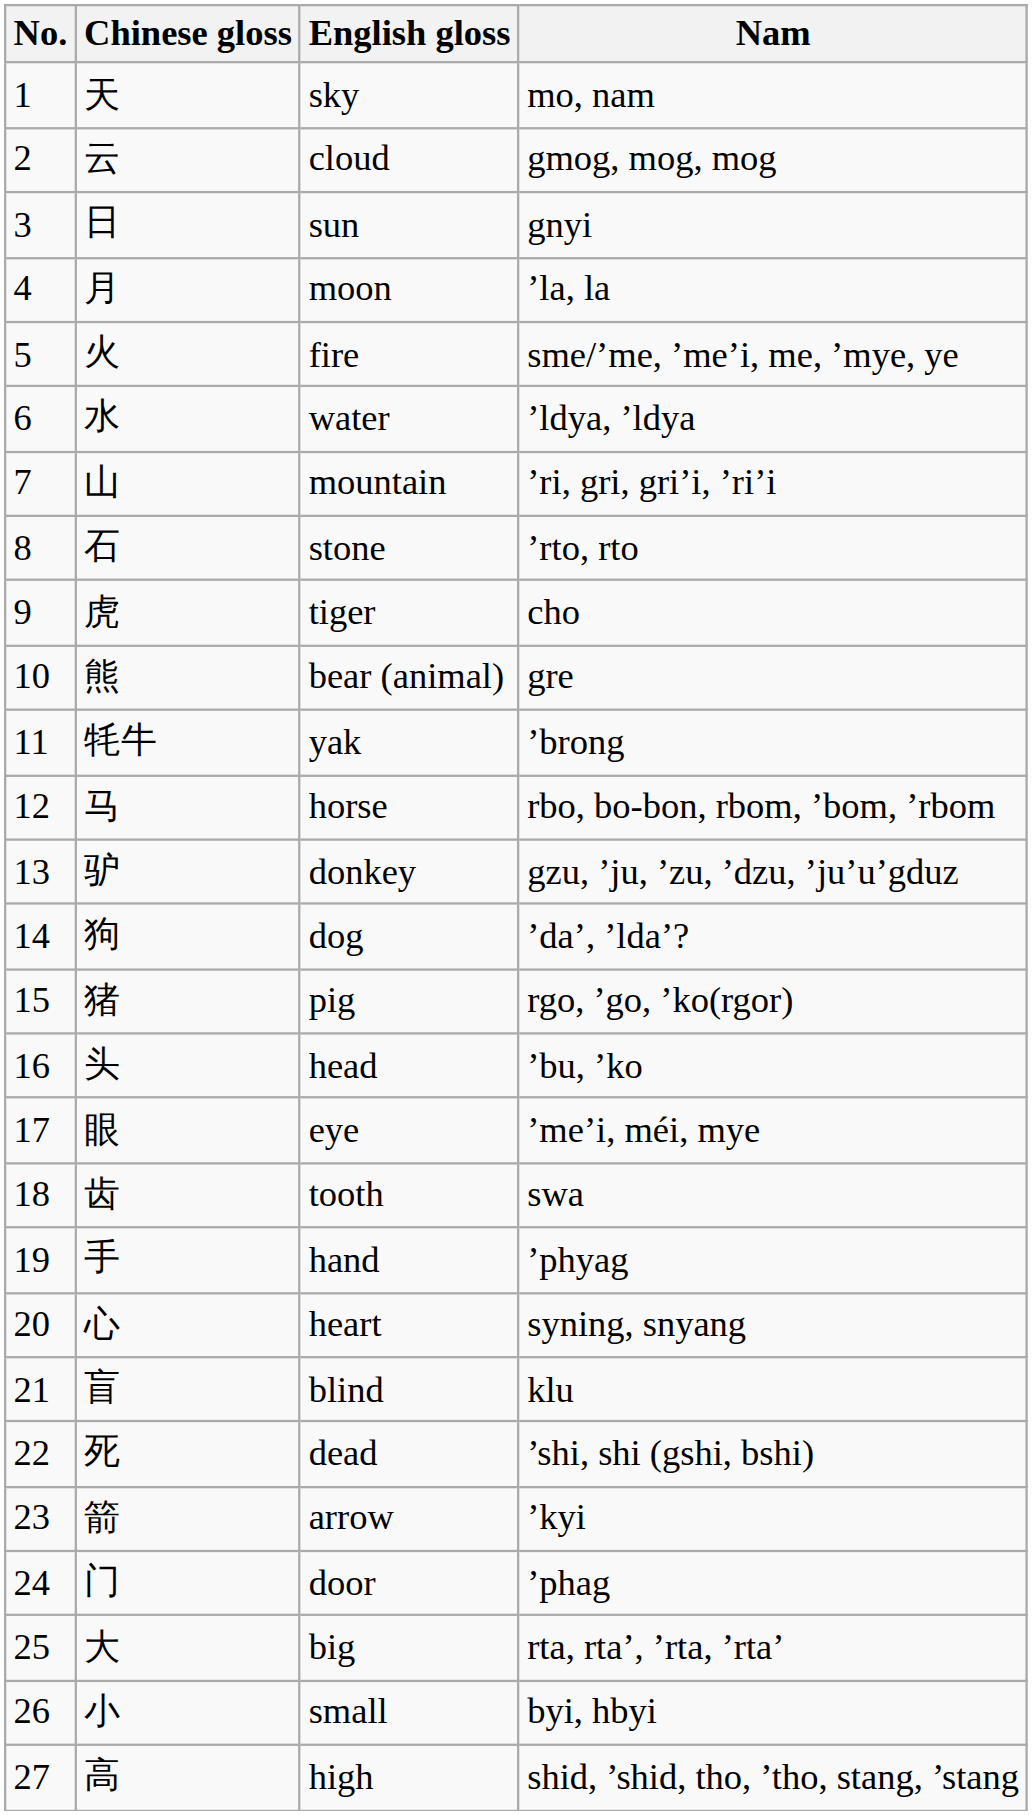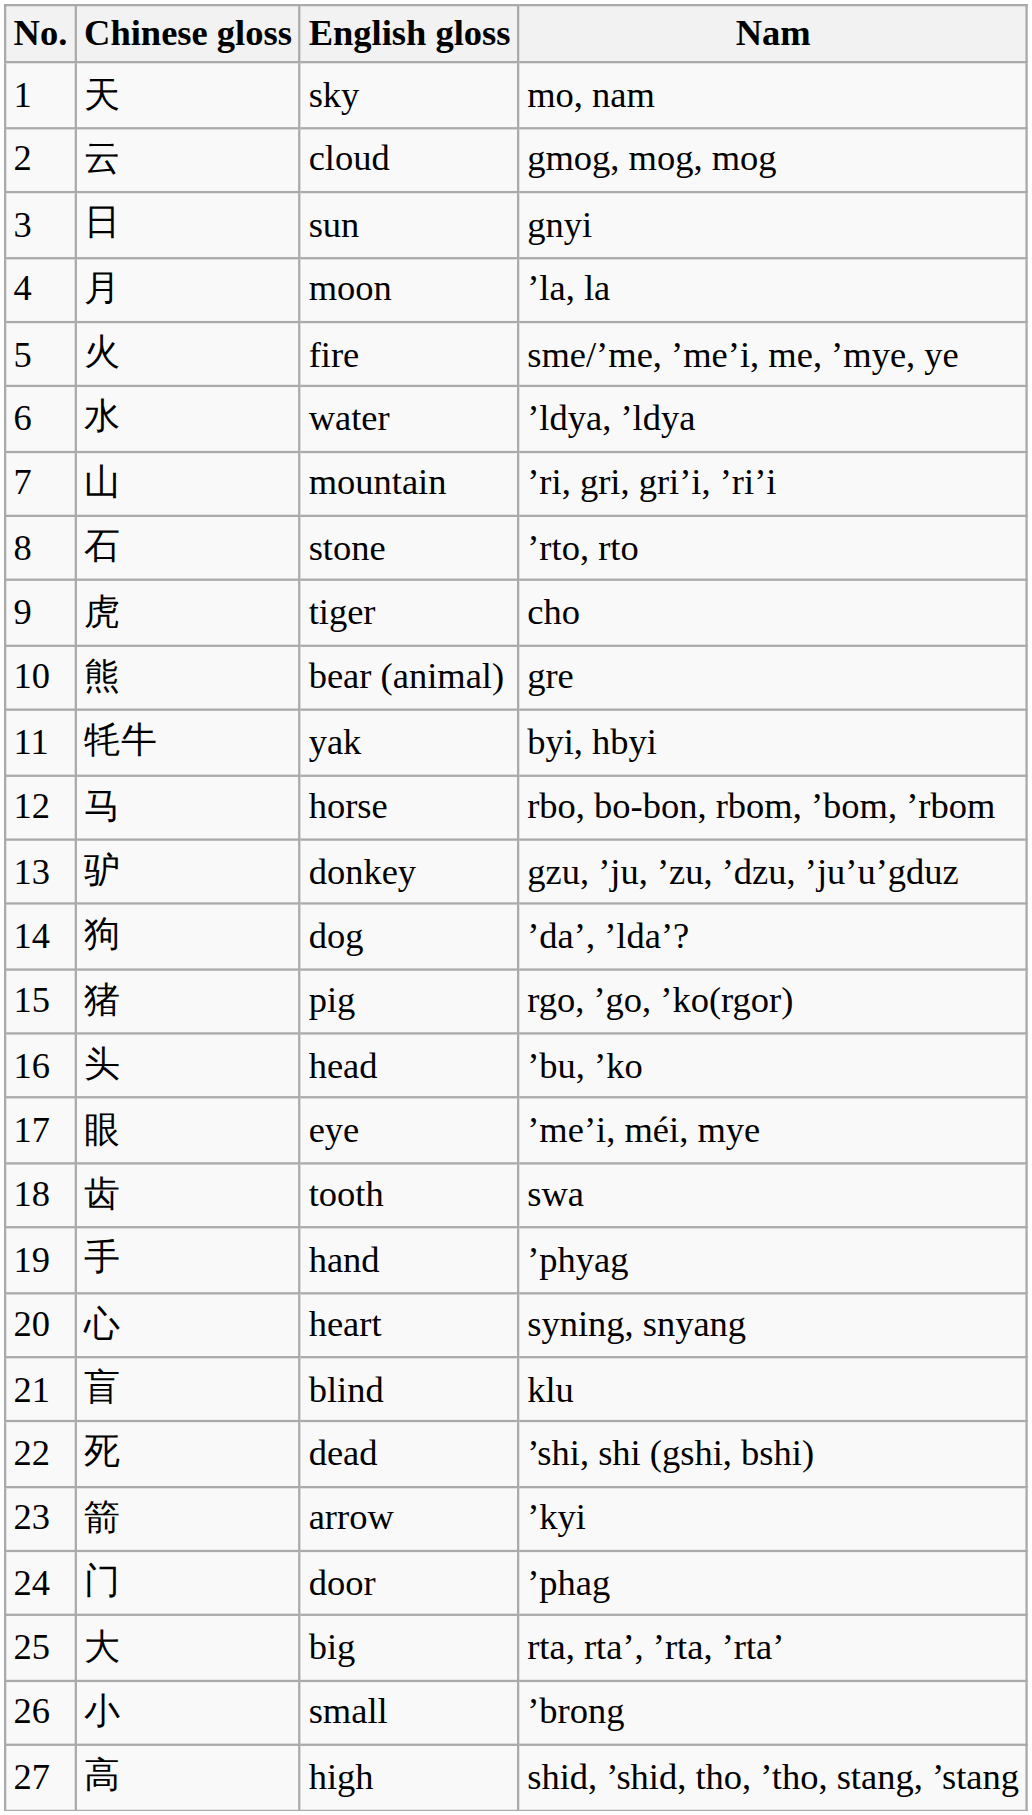yak | Nam: ’brong -> byi, hbyi
small | Nam: byi, hbyi -> ’brong
